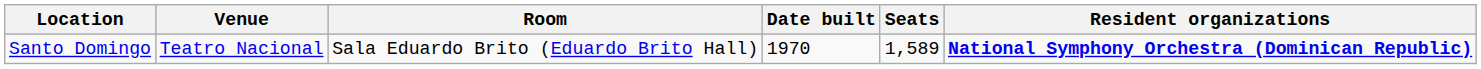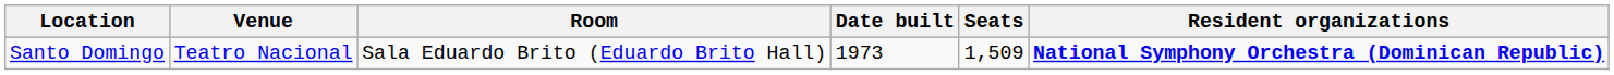Santo Domingo | Date built: 1970 -> 1973
Santo Domingo | Seats: 1,589 -> 1,509
